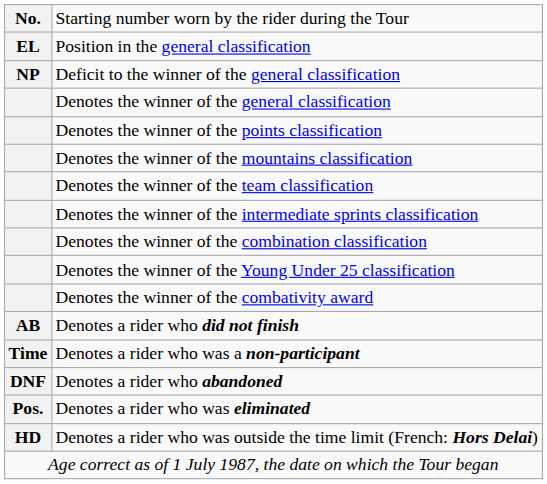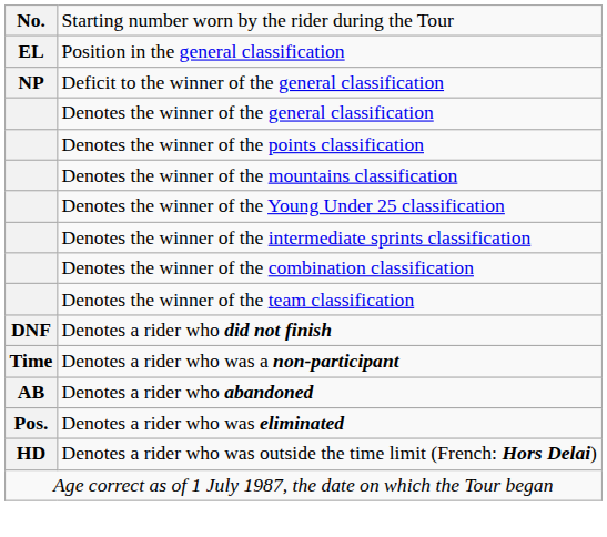rows swapped: Denotes the winner of the Young Under 25 classification <-> Denotes the winner of the team classification
- row: Denotes the winner of the combativity award
Denotes a rider who did not finish | column 1: AB -> DNF
Denotes a rider who abandoned | column 1: DNF -> AB
